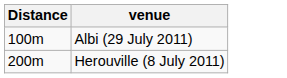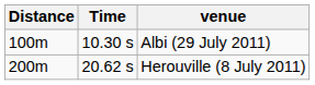+ column: Time | 10.30 s | 20.62 s
